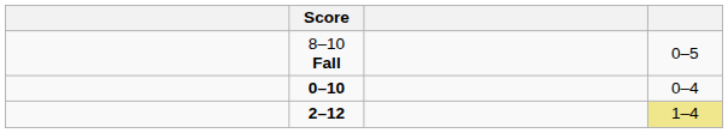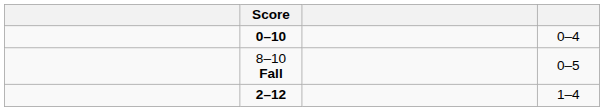rows swapped: 0–10 <-> 8–10 Fall
2–12 | column 4: khaki background -> no background
